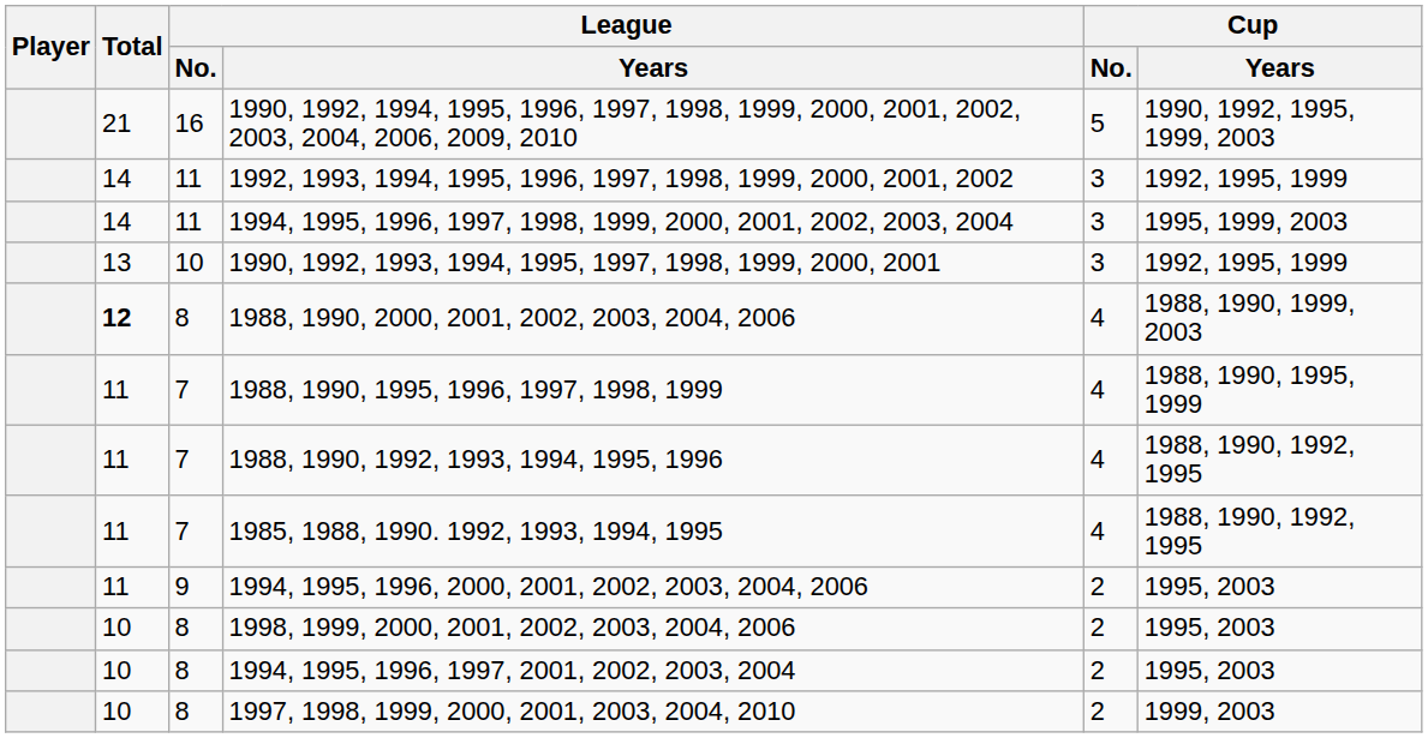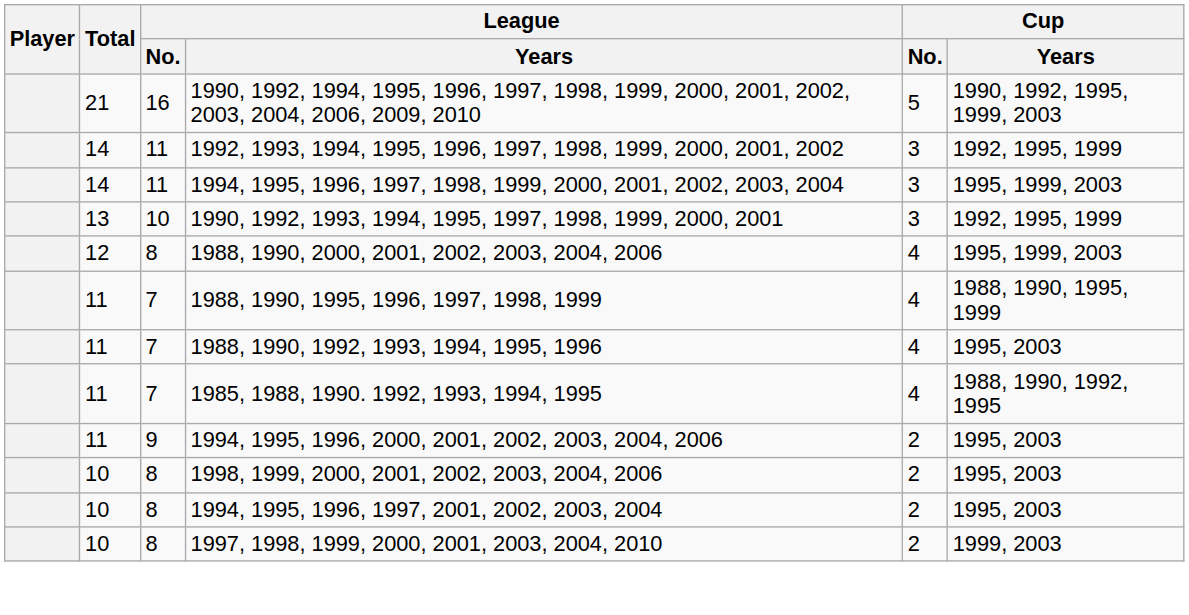1988, 1990, 2000, 2001, 2002, 2003, 2004, 2006 | Total: bold -> normal
1988, 1990, 2000, 2001, 2002, 2003, 2004, 2006 | Cup / Years: 1988, 1990, 1999, 2003 -> 1995, 1999, 2003
1988, 1990, 1992, 1993, 1994, 1995, 1996 | Cup / Years: 1988, 1990, 1992, 1995 -> 1995, 2003
